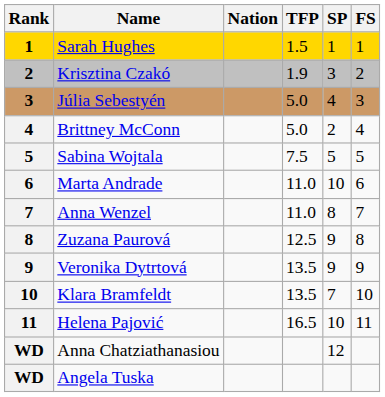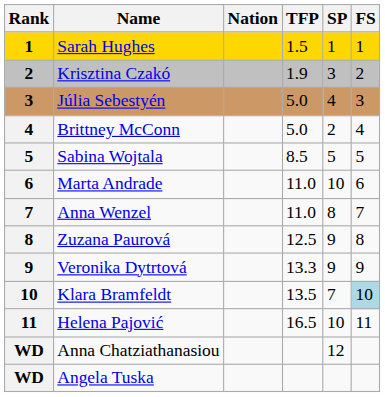Sabina Wojtala | TFP: 7.5 -> 8.5
Veronika Dytrtová | TFP: 13.5 -> 13.3
Klara Bramfeldt | FS: no background -> lightblue background
